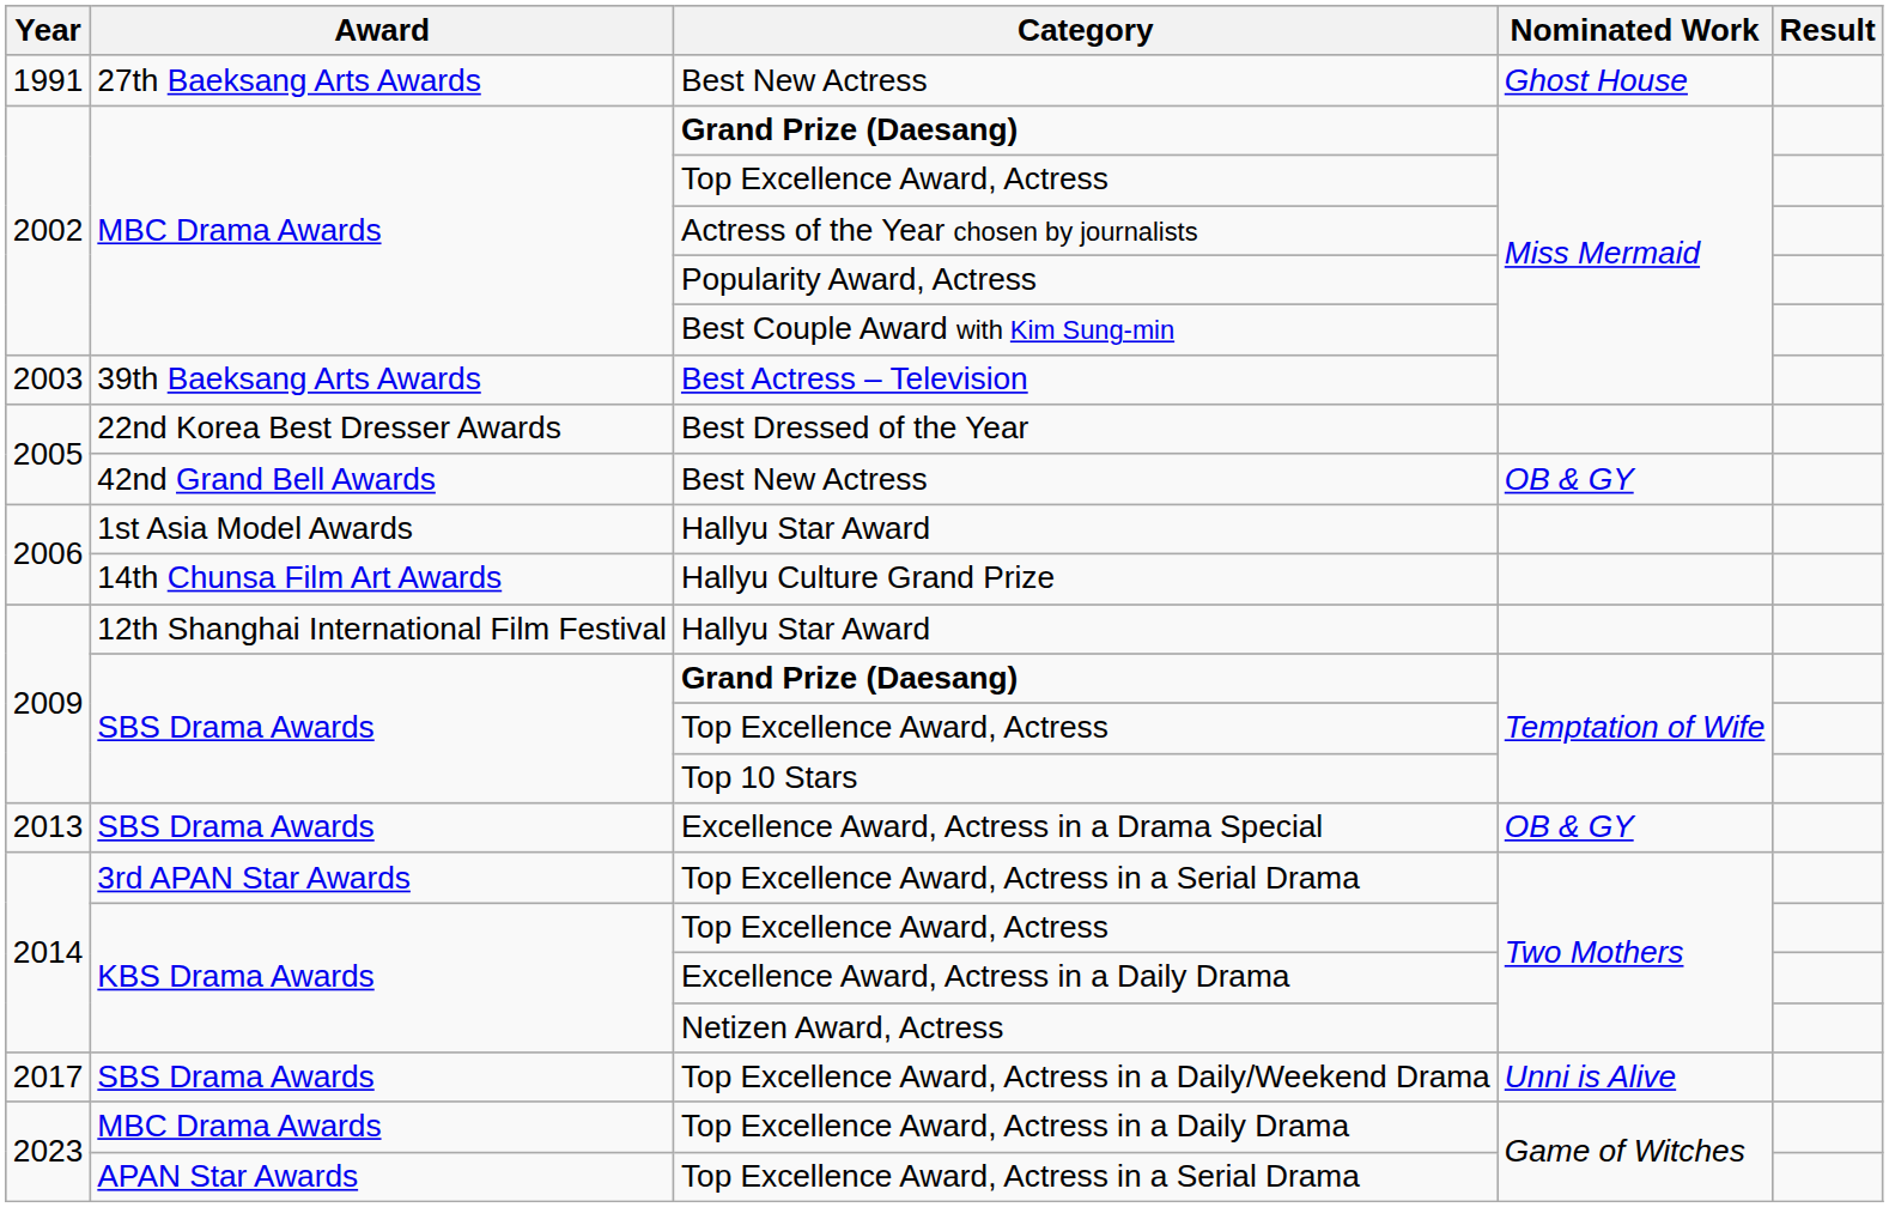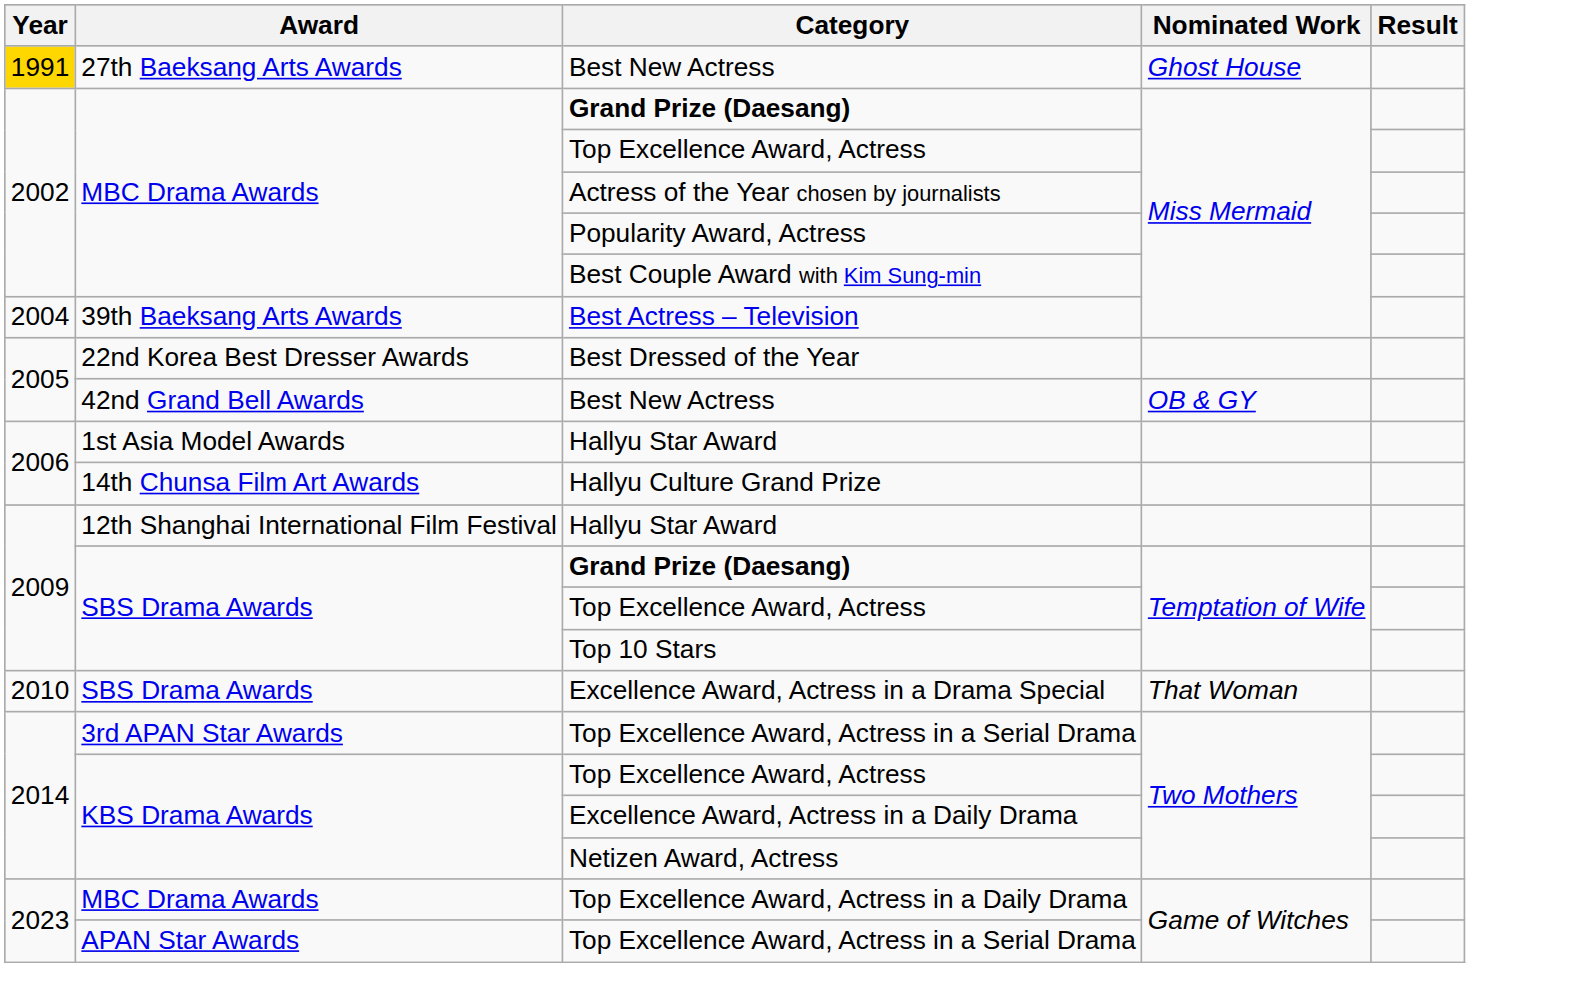27th Baeksang Arts Awards / Best New Actress | Year: no background -> gold background
Best Actress – Television | Year: 2003 -> 2004
Excellence Award, Actress in a Drama Special | Year: 2013 -> 2010
Excellence Award, Actress in a Drama Special | Nominated Work: OB & GY -> That Woman
- row: 2017 | SBS Drama Awards | Top Excellence Award, Actress in a Daily/Weekend Drama | Unni is Alive
